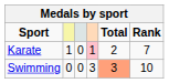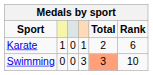Karate | column 4: pink background -> no background
Karate | Rank: 7 -> 6
